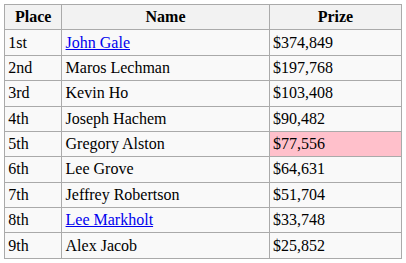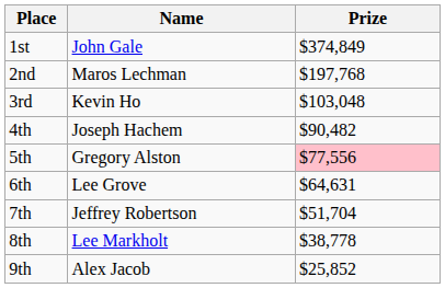3rd | Prize: $103,408 -> $103,048
8th | Prize: $33,748 -> $38,778
